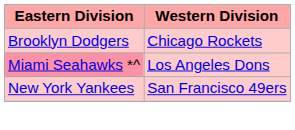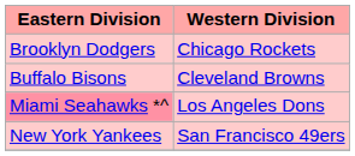+ row: Buffalo Bisons | Cleveland Browns
